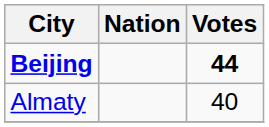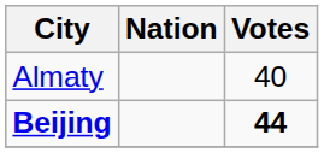rows swapped: Beijing <-> Almaty
